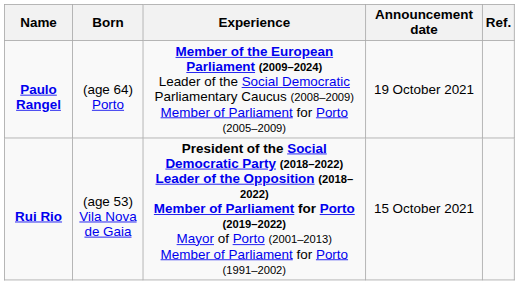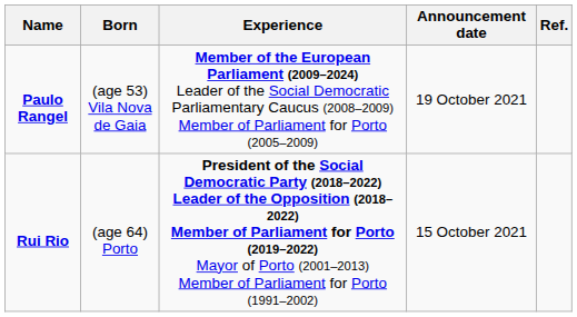Paulo Rangel | Born: (age 64) Porto -> (age 53) Vila Nova de Gaia
Rui Rio | Born: (age 53) Vila Nova de Gaia -> (age 64) Porto
